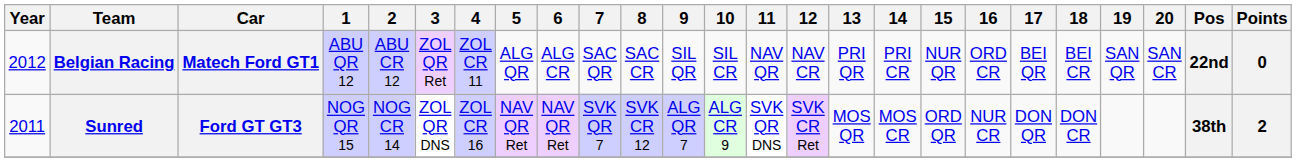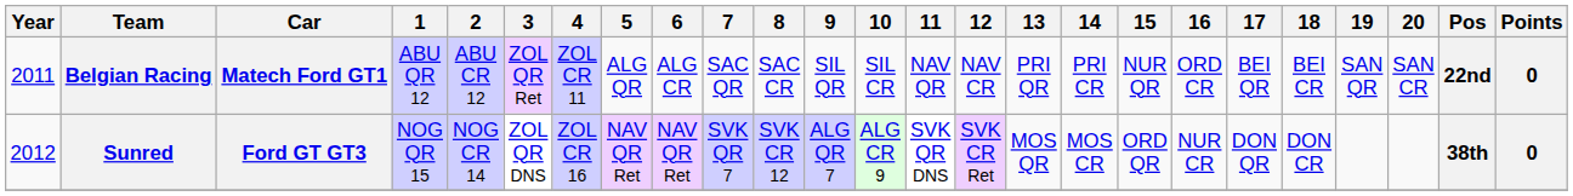Belgian Racing | Year: 2012 -> 2011
Sunred | Year: 2011 -> 2012
Sunred | Points: 2 -> 0
